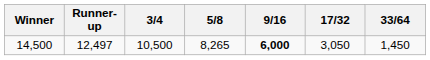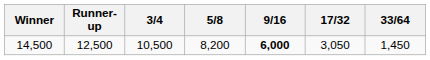14,500 | Runner-up: 12,497 -> 12,500
14,500 | 5/8: 8,265 -> 8,200
